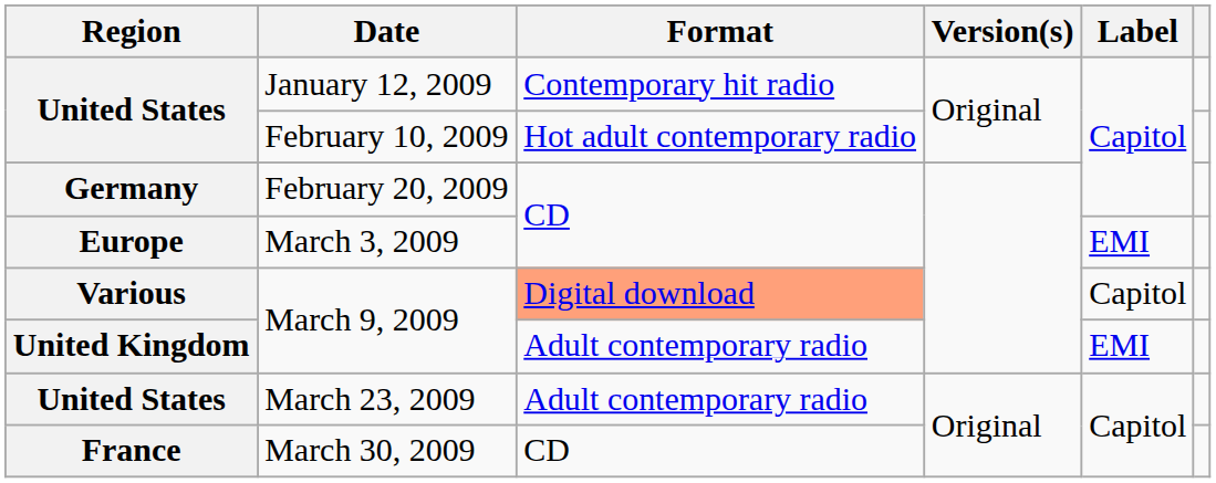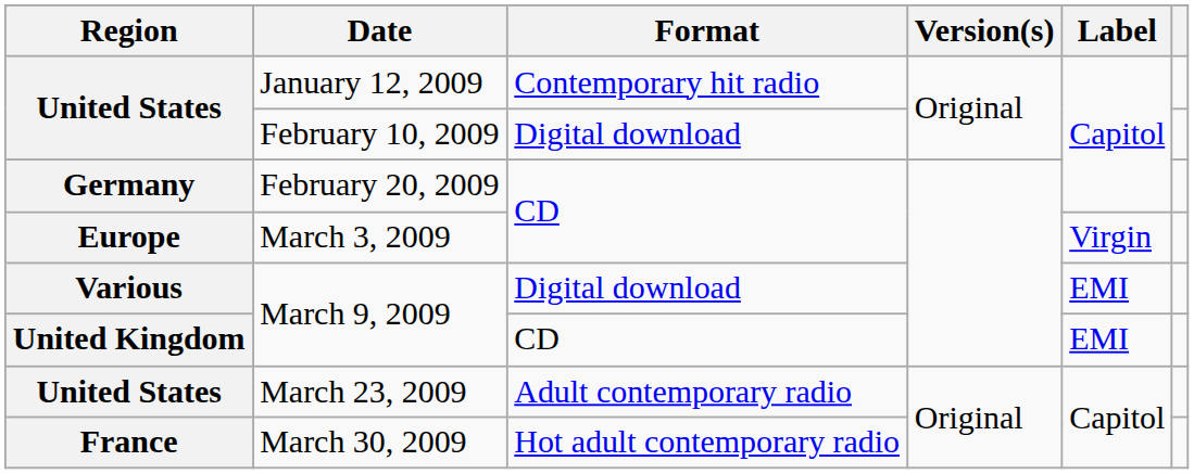February 10, 2009 | Format: Hot adult contemporary radio -> Digital download
March 3, 2009 | Label: EMI -> Virgin
Various / March 9, 2009 | Format: lightsalmon background -> no background
Various / March 9, 2009 | Label: Capitol -> EMI
United Kingdom / March 9, 2009 | Format: Adult contemporary radio -> CD
March 30, 2009 | Format: CD -> Hot adult contemporary radio
